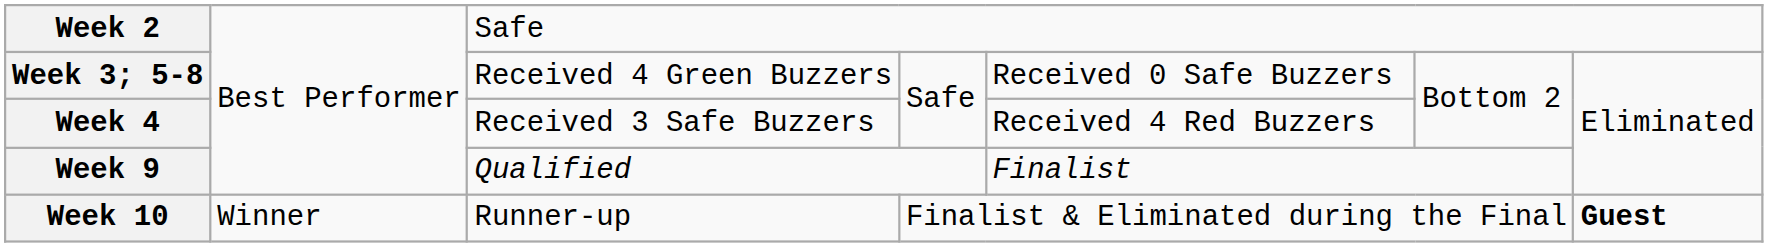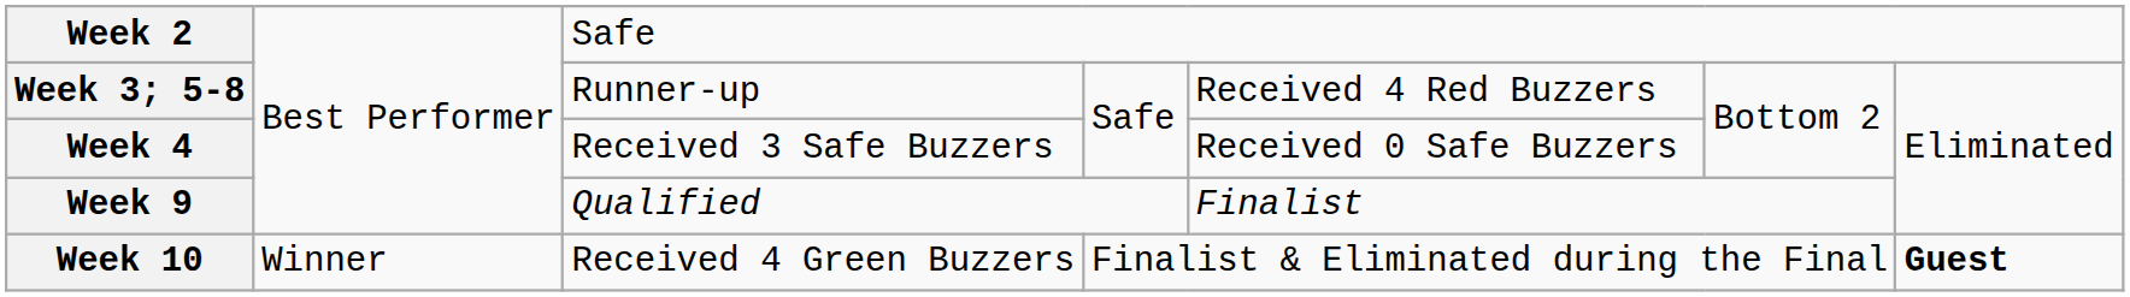Week 3; 5-8 | column 3: Received 4 Green Buzzers -> Runner-up
Week 3; 5-8 | column 5: Received 0 Safe Buzzers -> Received 4 Red Buzzers
Week 4 | column 5: Received 4 Red Buzzers -> Received 0 Safe Buzzers
Week 10 | column 3: Runner-up -> Received 4 Green Buzzers
